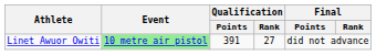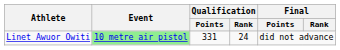Linet Awuor Owiti | Qualification / Points: 391 -> 331
Linet Awuor Owiti | Qualification / Rank: 27 -> 24
